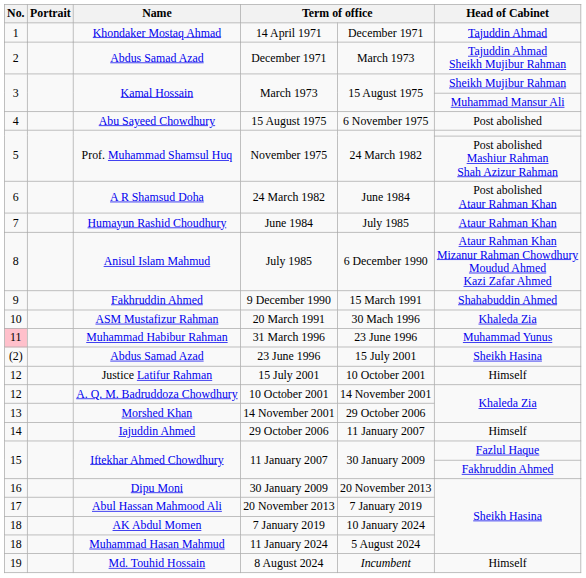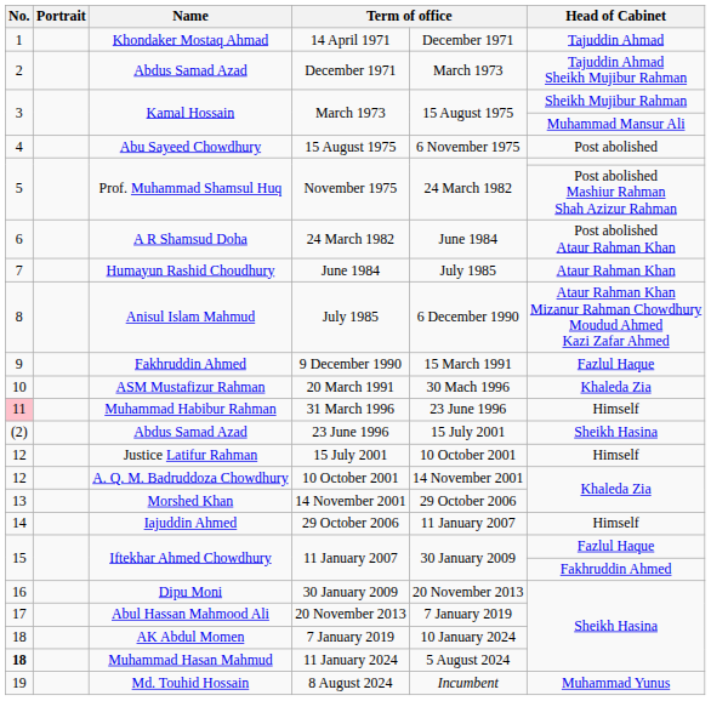9 December 1990 | Head of Cabinet: Shahabuddin Ahmed -> Fazlul Haque
31 March 1996 | Head of Cabinet: Muhammad Yunus -> Himself
11 January 2024 | No.: normal -> bold
8 August 2024 | Head of Cabinet: Himself -> Muhammad Yunus
